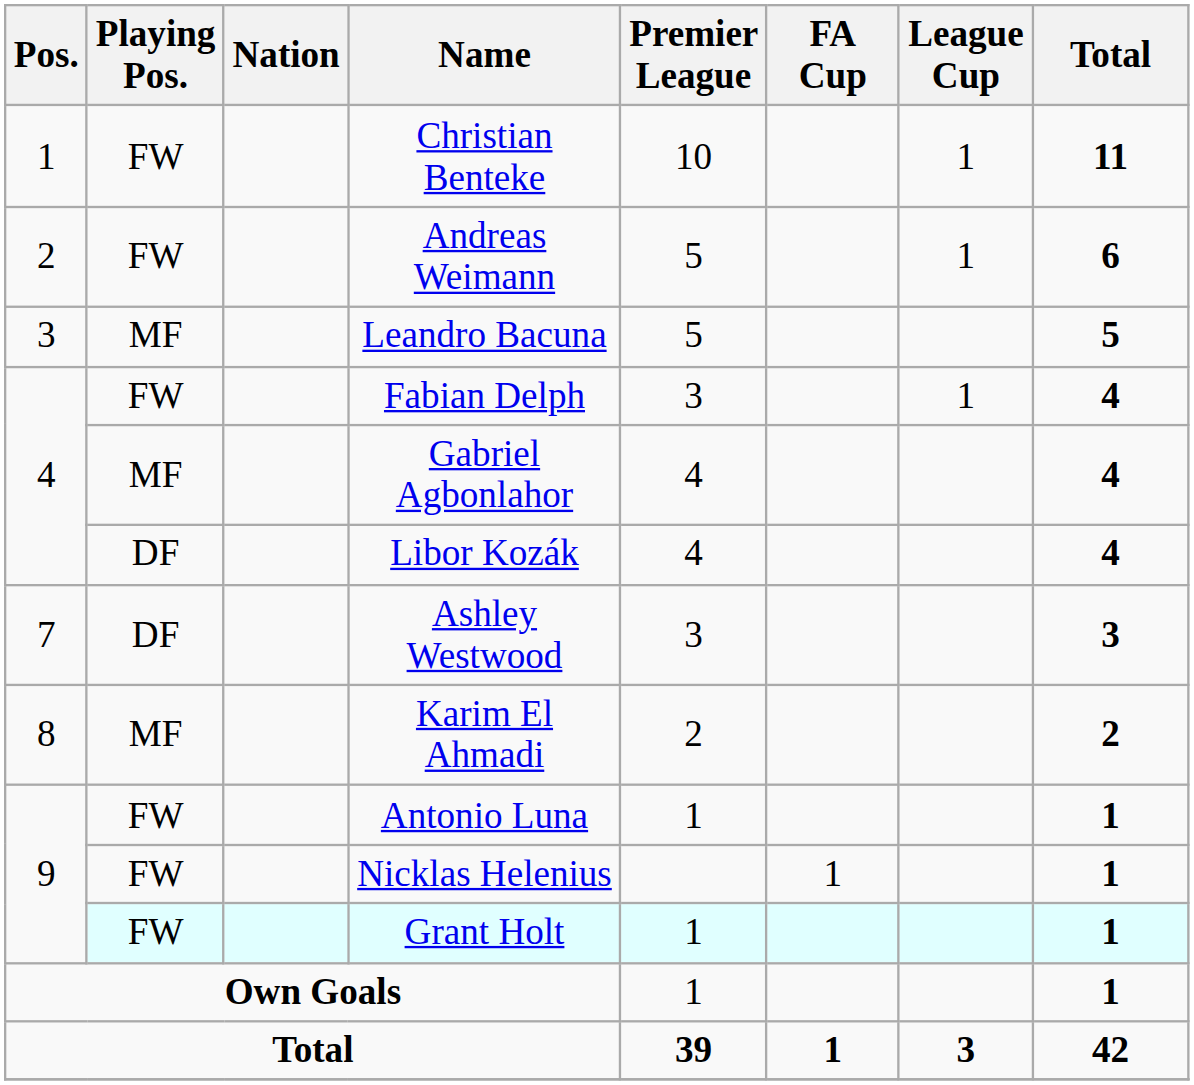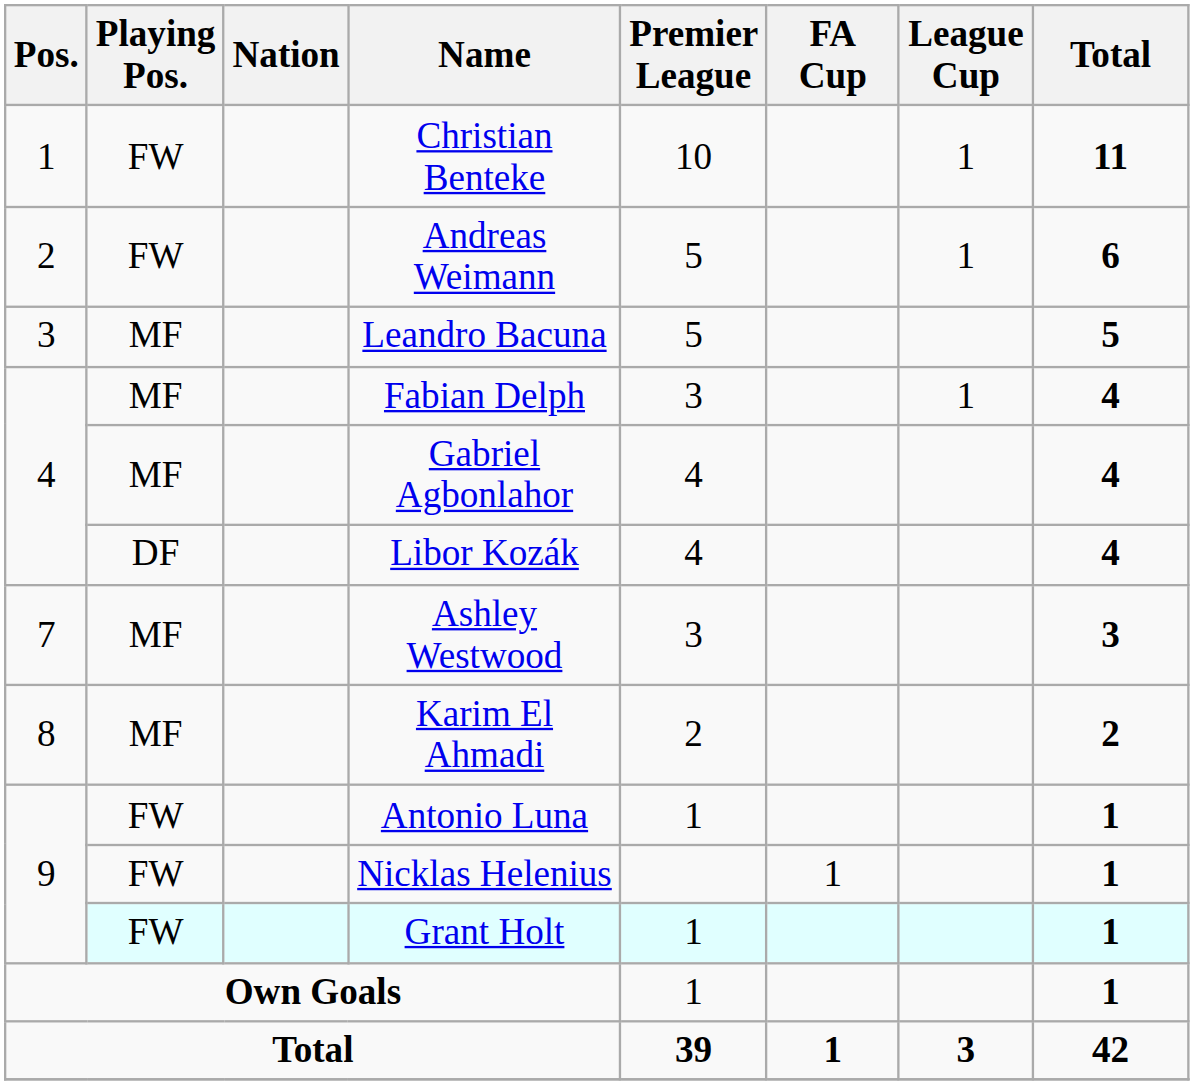Fabian Delph | Playing Pos.: FW -> MF
Ashley Westwood | Playing Pos.: DF -> MF
